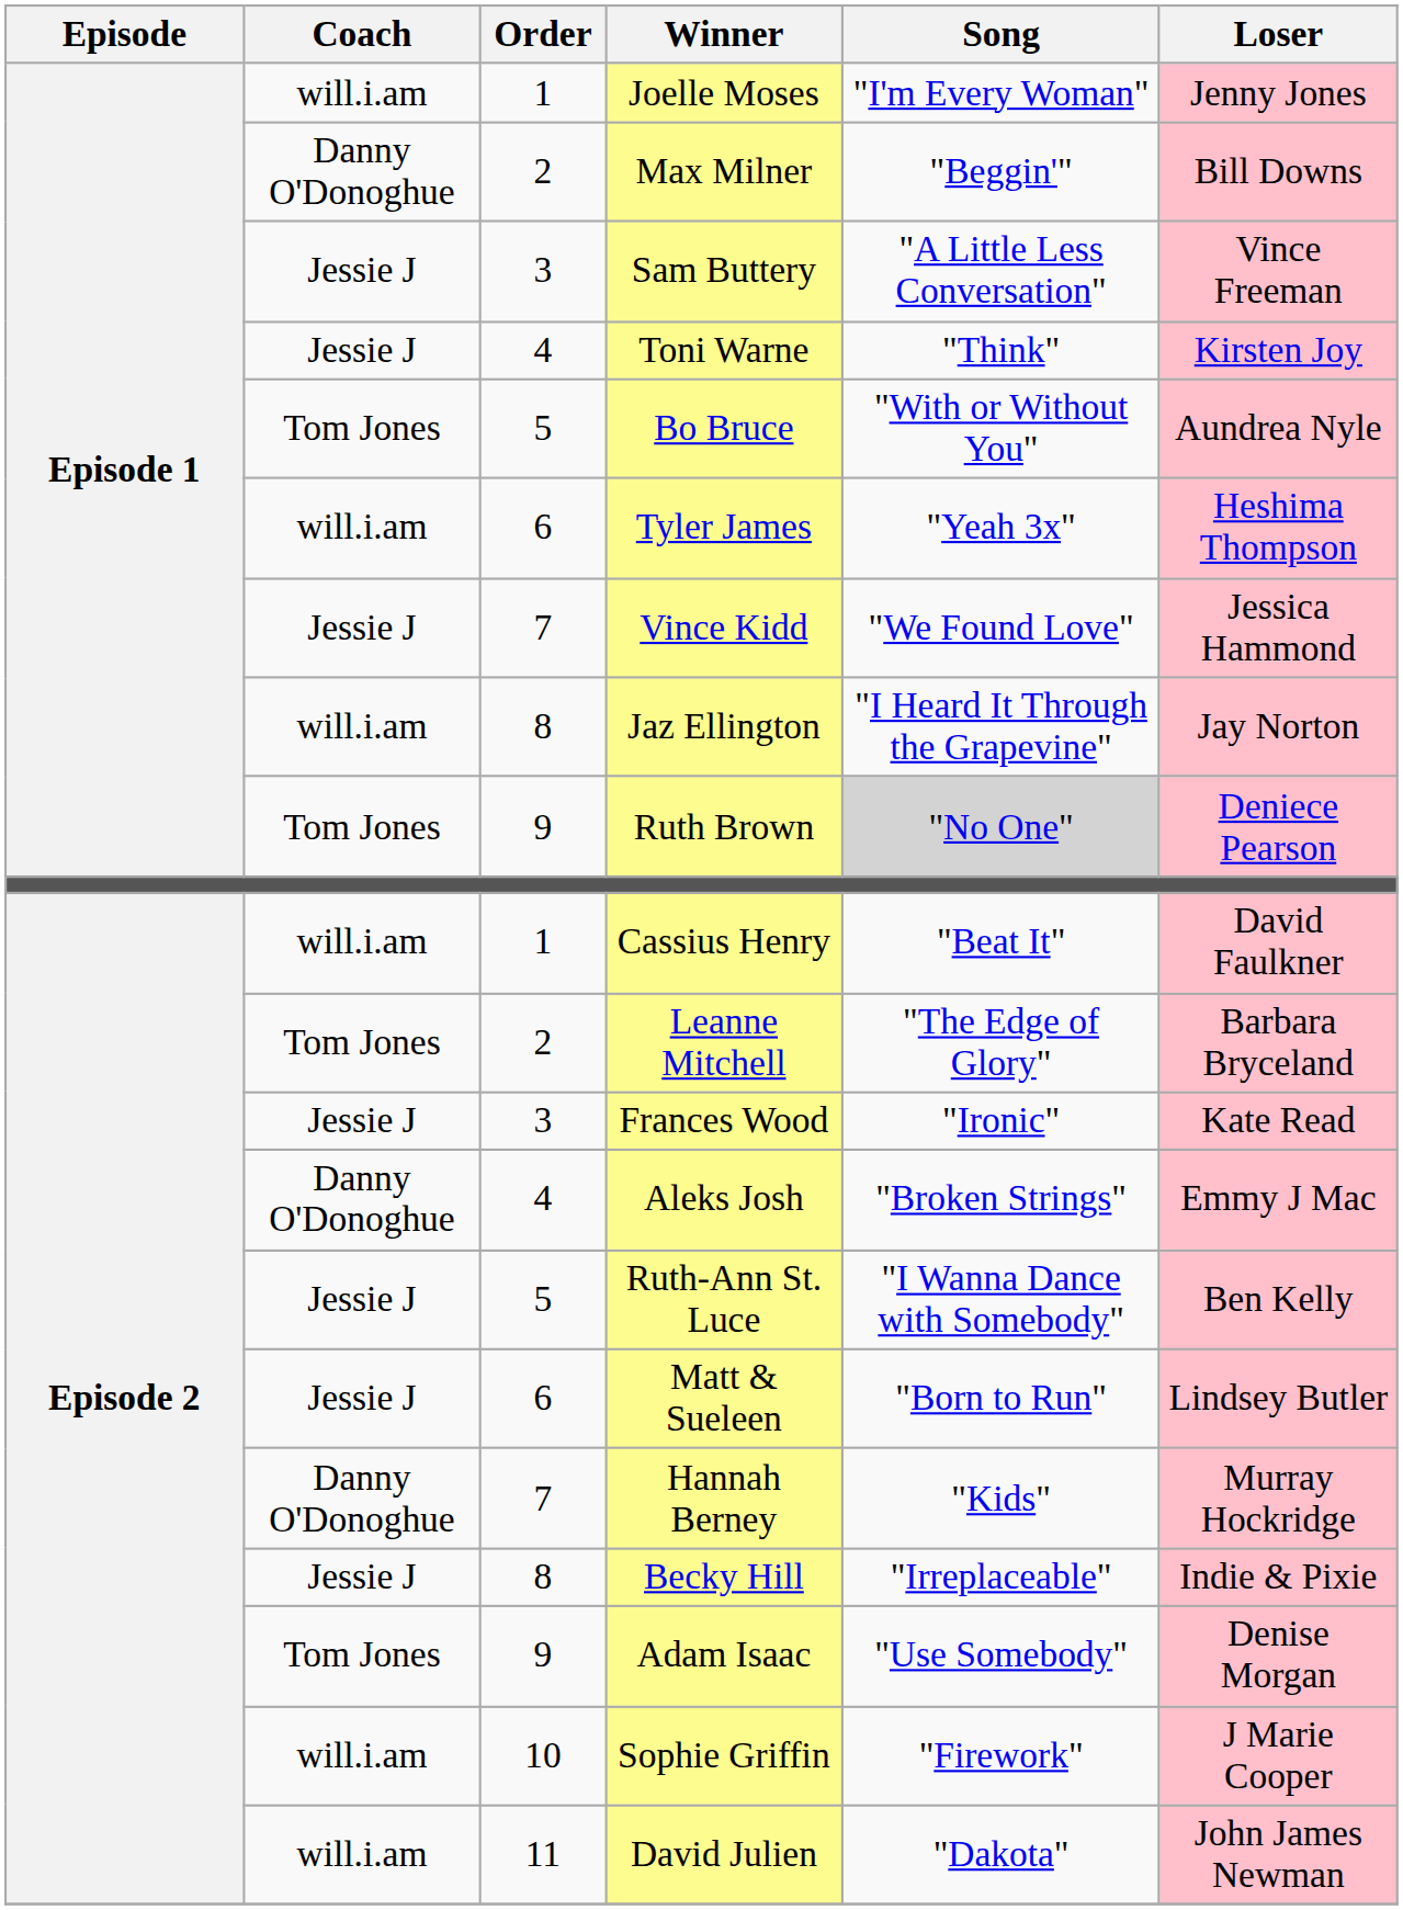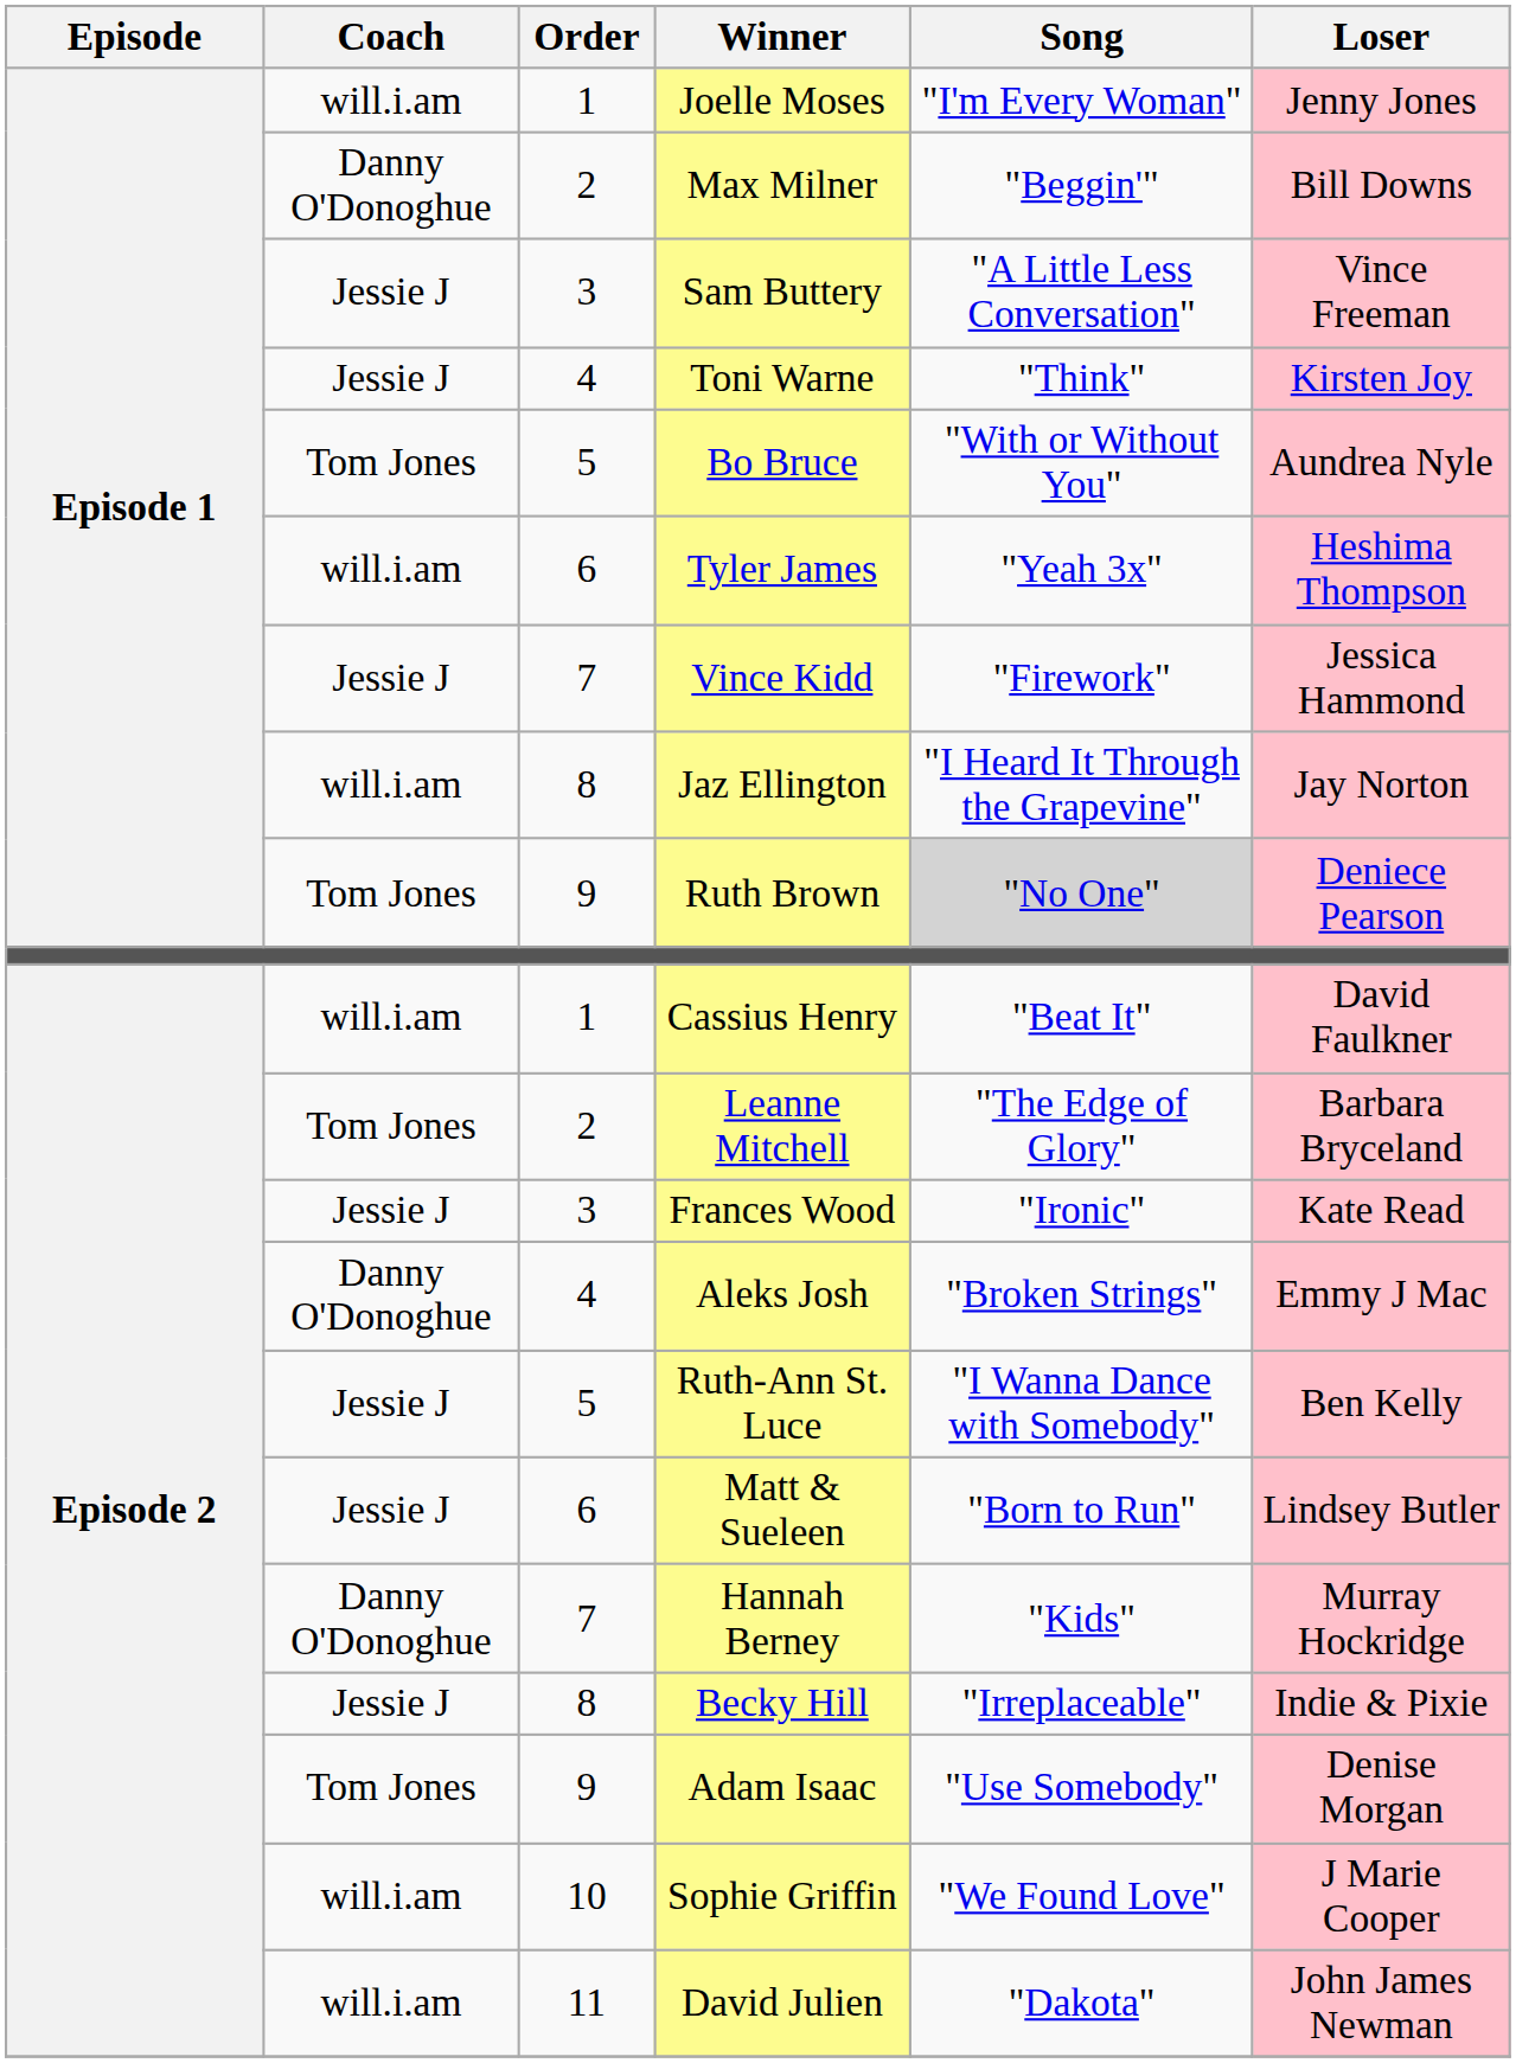Vince Kidd | Song: "We Found Love" -> "Firework"
Sophie Griffin | Song: "Firework" -> "We Found Love"
